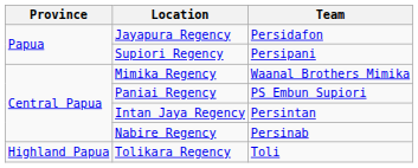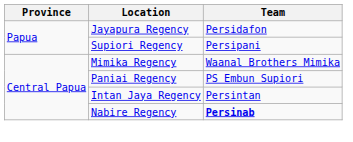Nabire Regency | Team: normal -> bold
- row: Highland Papua | Tolikara Regency | Toli
